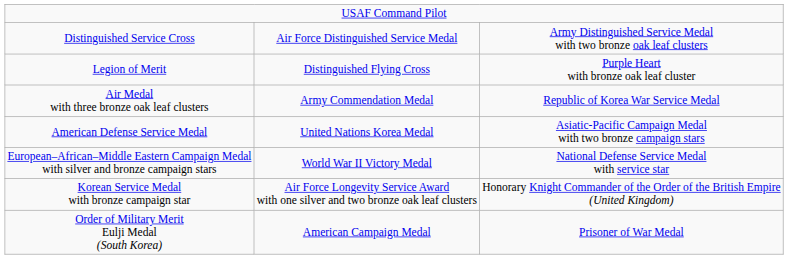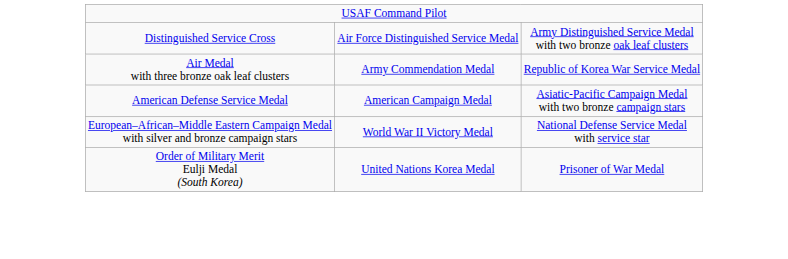- row: Legion of Merit | Distinguished Flying Cross | Purple Heart with bronze oak leaf cluster
American Defense Service Medal | column 2: United Nations Korea Medal -> American Campaign Medal
- row: Korean Service Medal with bronze campaign star | Air Force Longevity Service Award with one silver and two bronze oak leaf clusters | Honorary Knight Commander of the Order of the British Empire (United Kingdom)
Order of Military Merit Eulji Medal (South Korea) | column 2: American Campaign Medal -> United Nations Korea Medal
